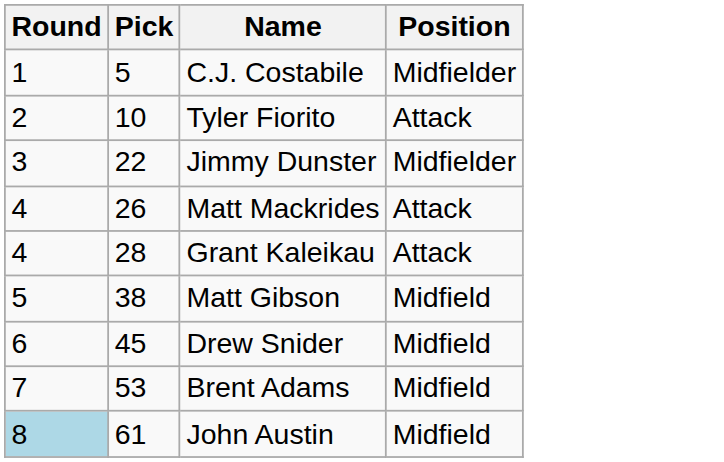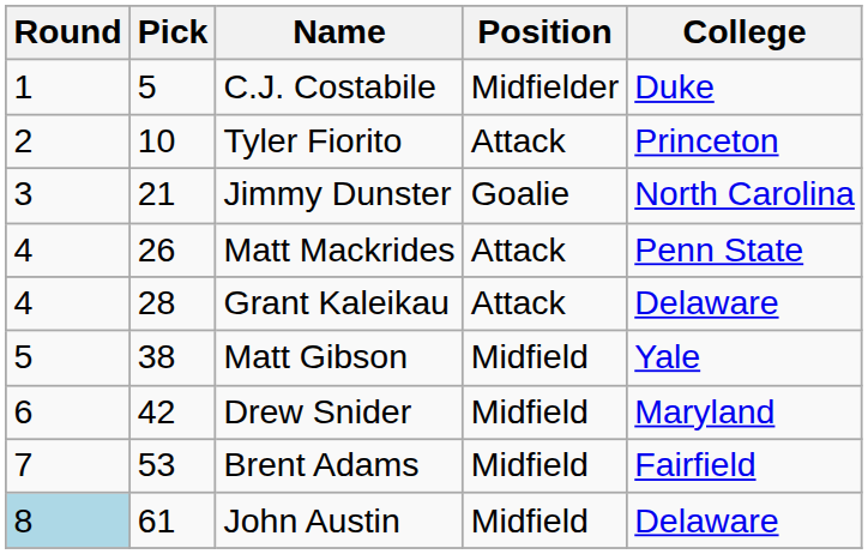+ column: College | Duke | Princeton | North Carolina | Penn State | Delaware | Yale | Maryland | Fairfield | Delaware
Jimmy Dunster | Pick: 22 -> 21
Jimmy Dunster | Position: Midfielder -> Goalie
Drew Snider | Pick: 45 -> 42
